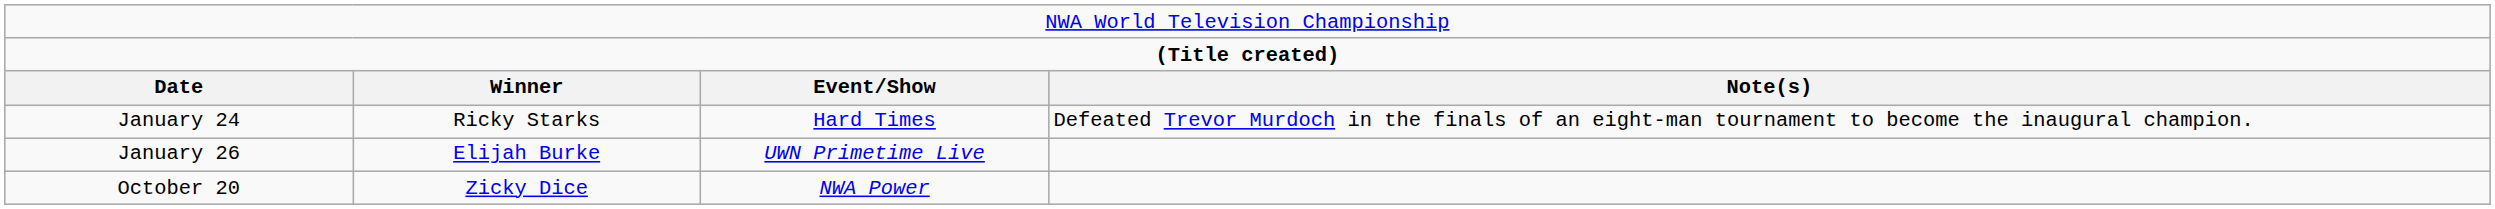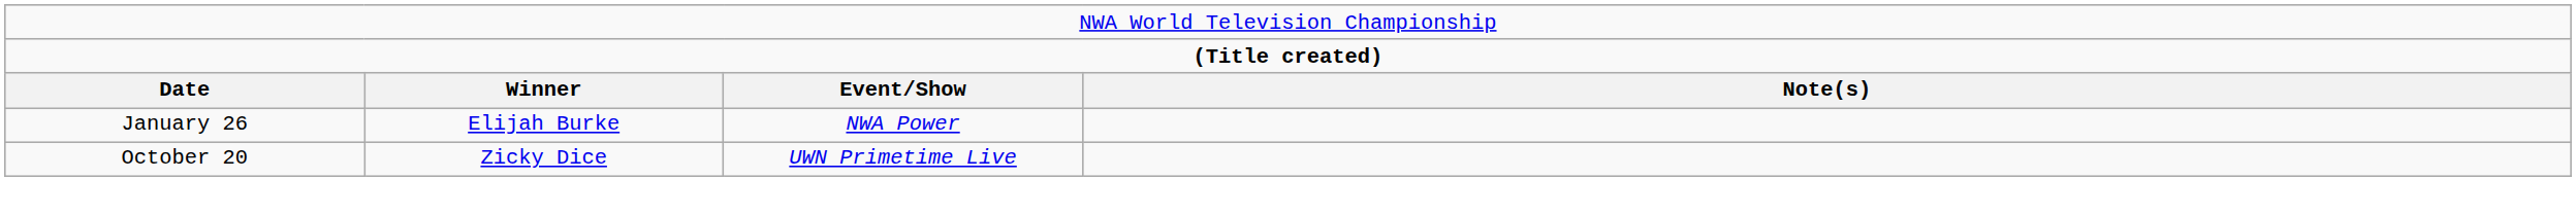- row: January 24 | Ricky Starks | Hard Times | Defeated Trevor Murdoch in the finals of an eight-man tournament to become the inaugural champion.
January 26 | column 3: UWN Primetime Live -> NWA Power
October 20 | column 3: NWA Power -> UWN Primetime Live
